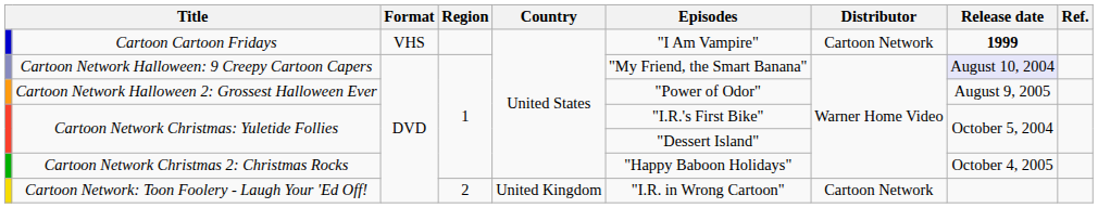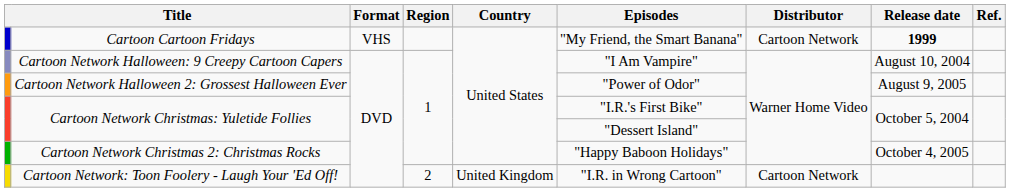Cartoon Cartoon Fridays | Episodes: "I Am Vampire" -> "My Friend, the Smart Banana"
Cartoon Network Halloween: 9 Creepy Cartoon Capers | Episodes: "My Friend, the Smart Banana" -> "I Am Vampire"
Cartoon Network Halloween: 9 Creepy Cartoon Capers | Release date: lavender background -> no background
